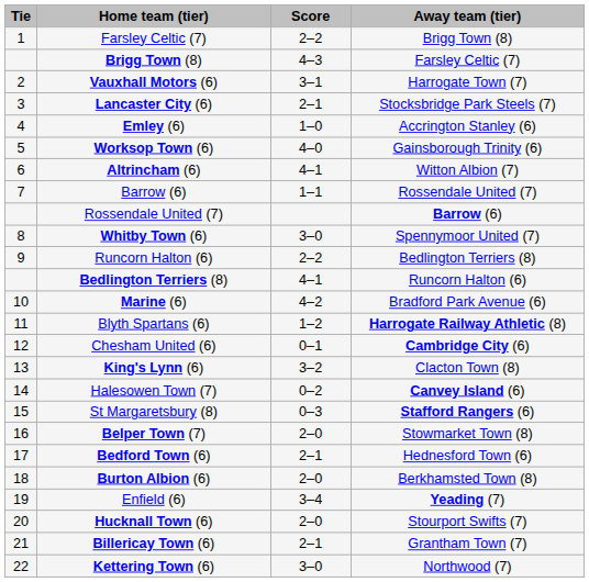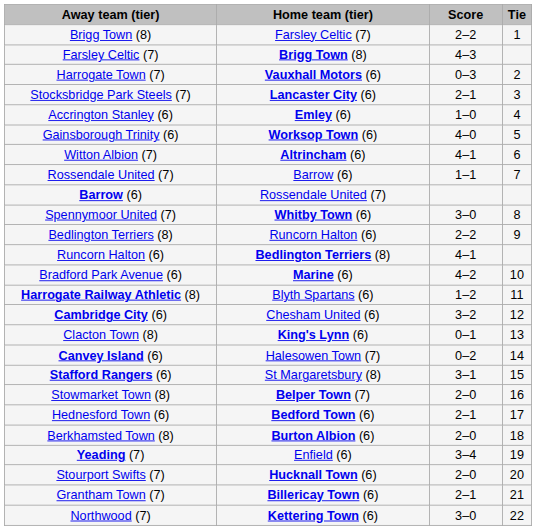columns swapped: Tie <-> Away team (tier)
Vauxhall Motors (6) | Score: 3–1 -> 0–3
Chesham United (6) | Score: 0–1 -> 3–2
King's Lynn (6) | Score: 3–2 -> 0–1
St Margaretsbury (8) | Score: 0–3 -> 3–1
